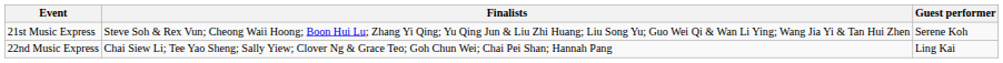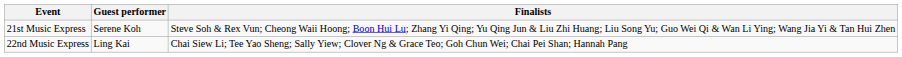columns swapped: Finalists <-> Guest performer
